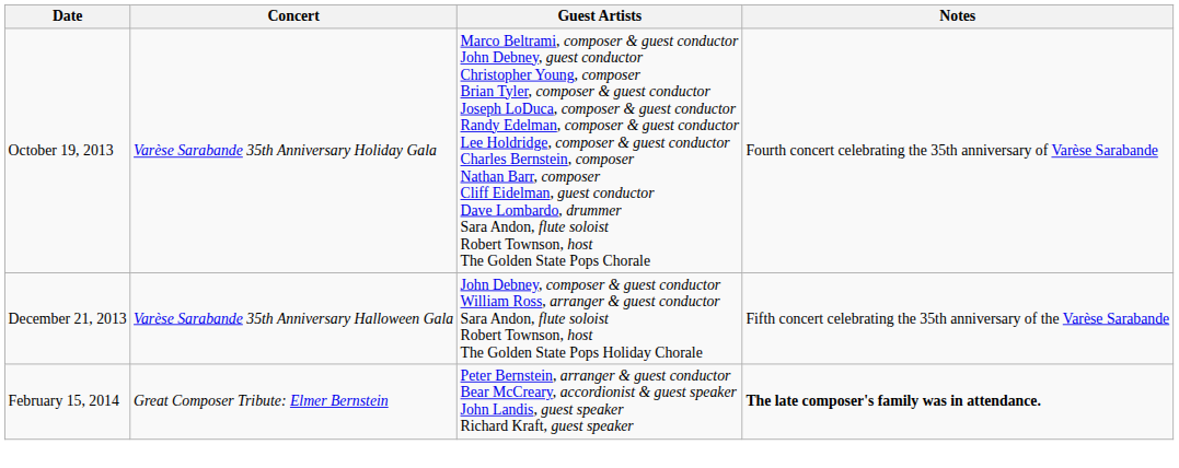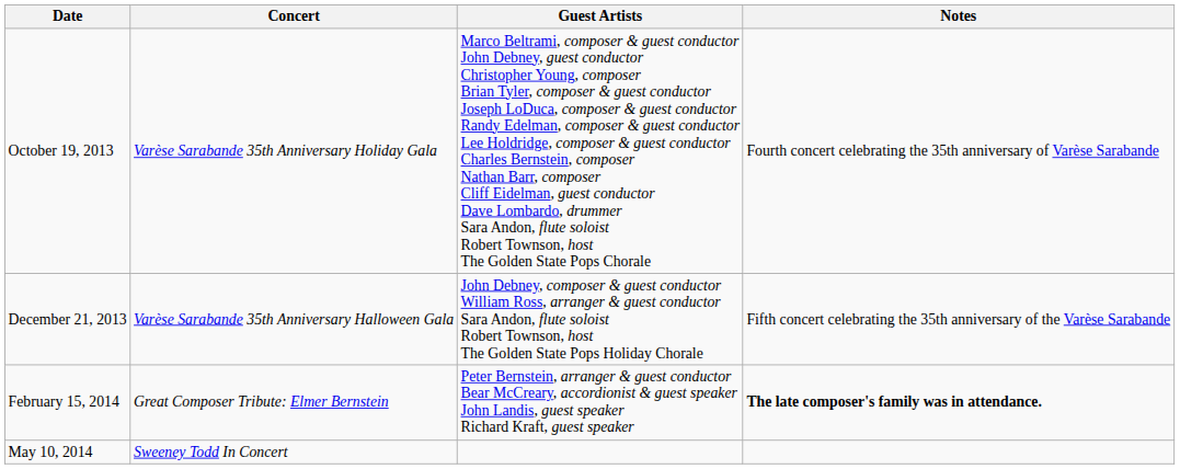+ row: May 10, 2014 | Sweeney Todd In Concert
